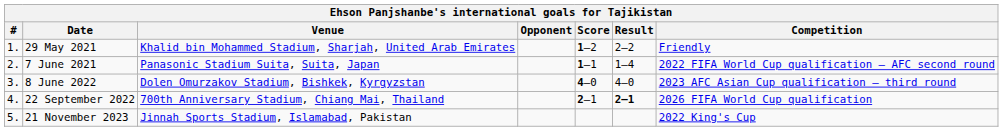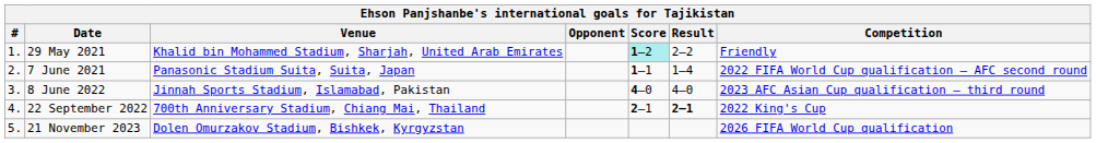29 May 2021 | Score: no background -> paleturquoise background
8 June 2022 | Venue: Dolen Omurzakov Stadium, Bishkek, Kyrgyzstan -> Jinnah Sports Stadium, Islamabad, Pakistan
22 September 2022 | Competition: 2026 FIFA World Cup qualification -> 2022 King's Cup
21 November 2023 | Venue: Jinnah Sports Stadium, Islamabad, Pakistan -> Dolen Omurzakov Stadium, Bishkek, Kyrgyzstan
21 November 2023 | Competition: 2022 King's Cup -> 2026 FIFA World Cup qualification
